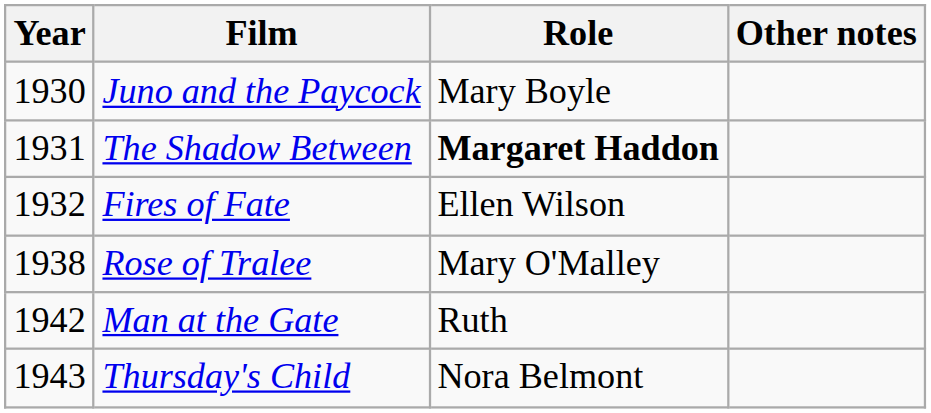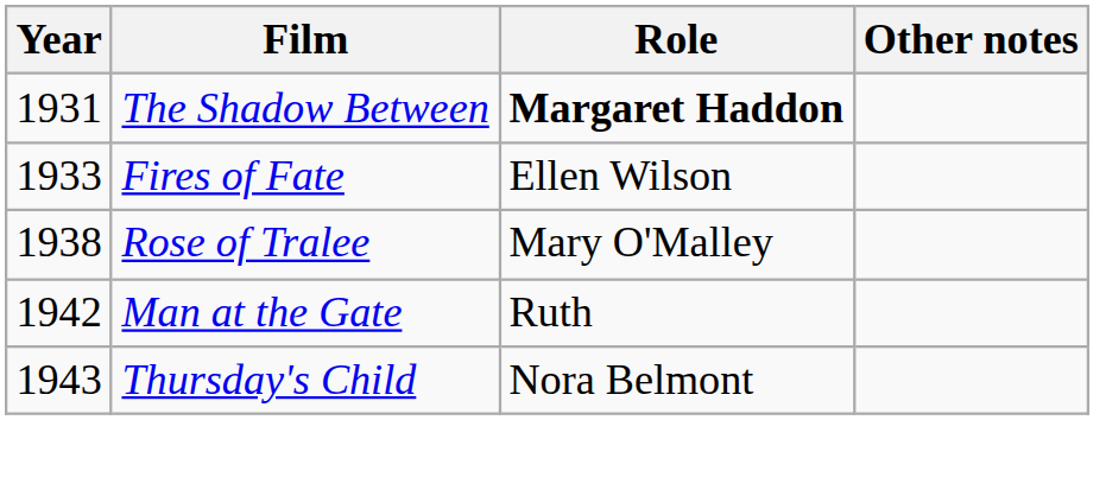- row: 1930 | Juno and the Paycock | Mary Boyle
Fires of Fate | Year: 1932 -> 1933
